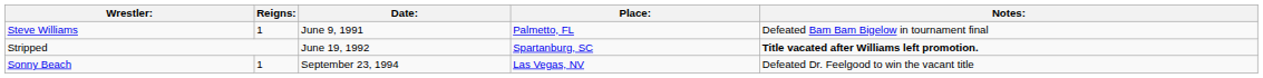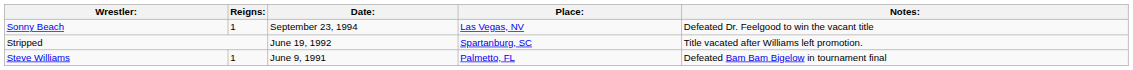rows swapped: Steve Williams <-> Sonny Beach
Stripped | Notes:: bold -> normal
